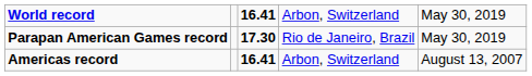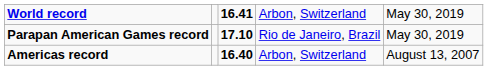Parapan American Games record | column 3: 17.30 -> 17.10
Americas record | column 3: 16.41 -> 16.40
